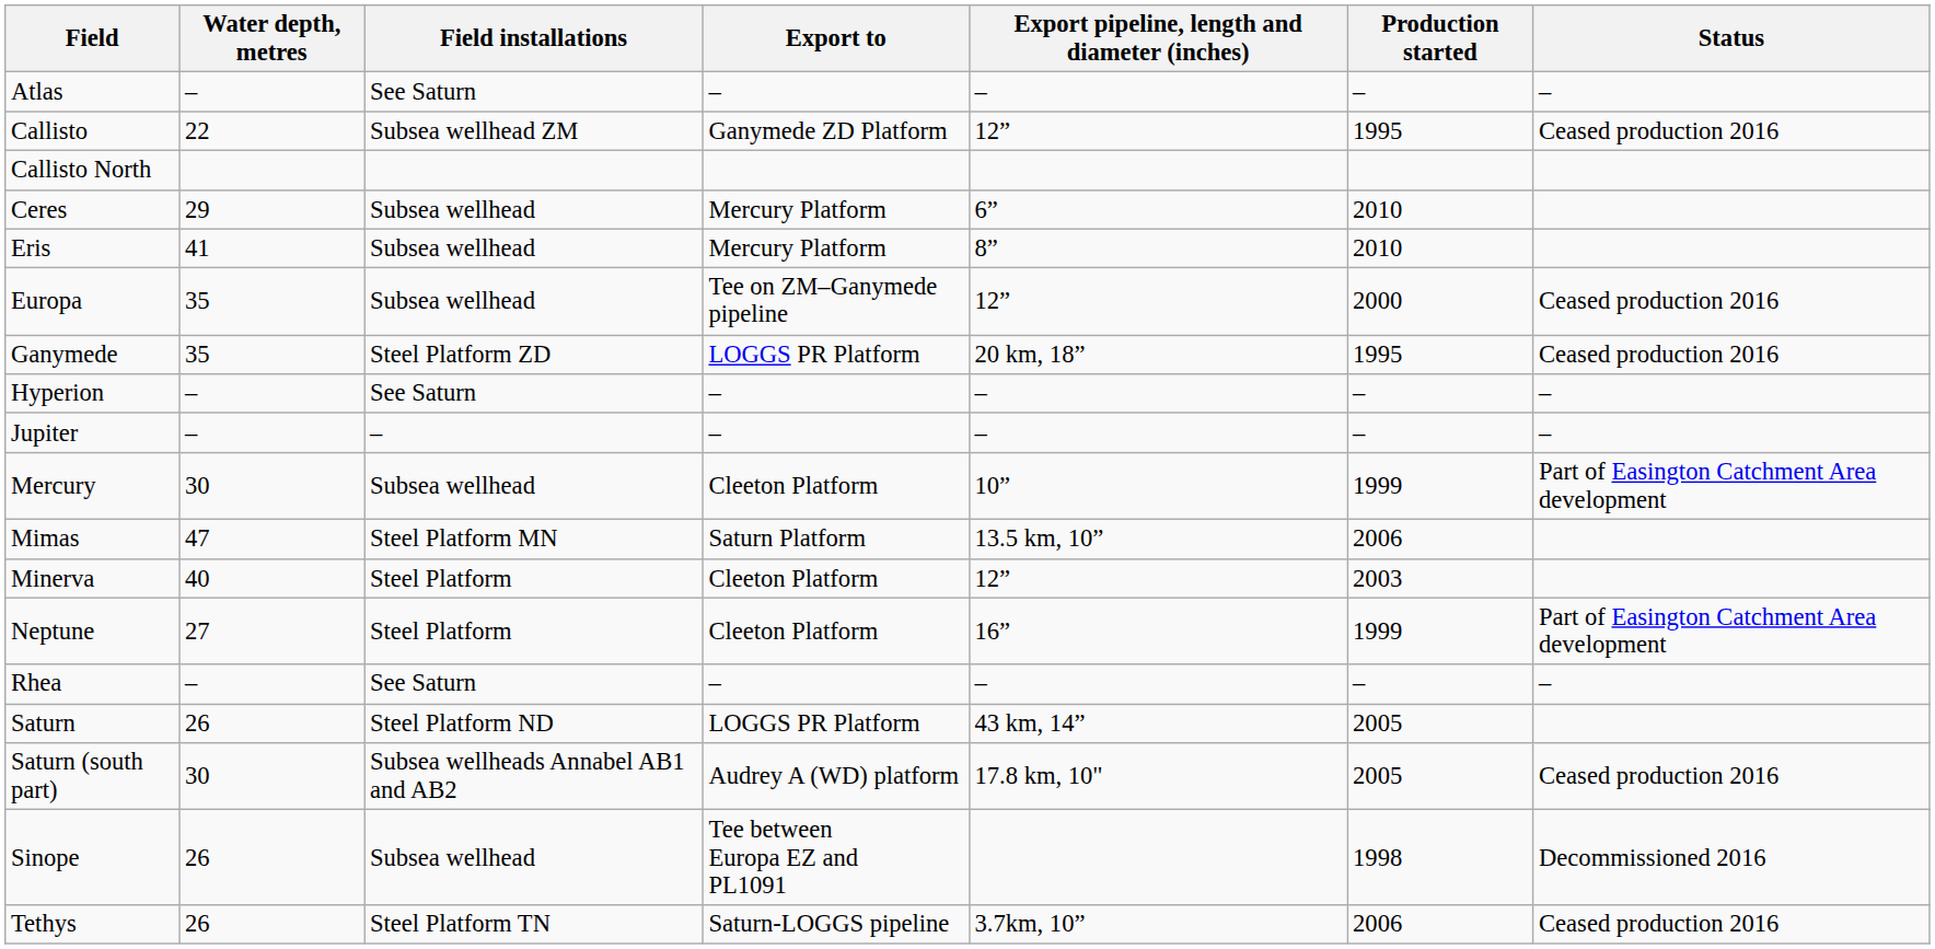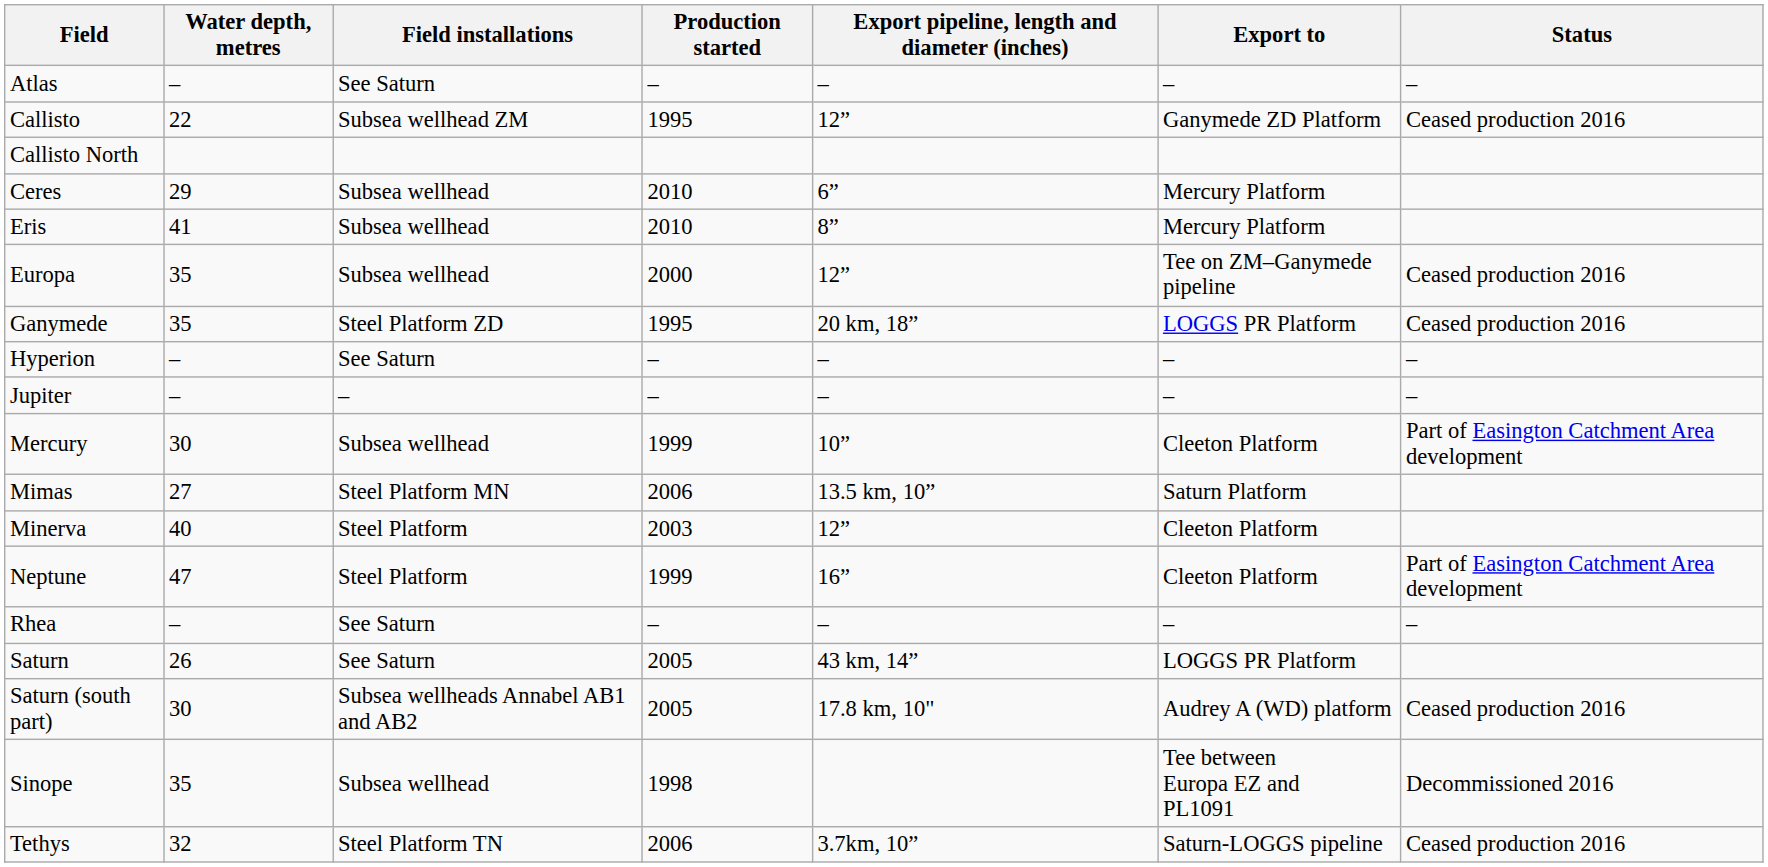columns swapped: Export to <-> Production started
Mimas | Water depth, metres: 47 -> 27
Neptune | Water depth, metres: 27 -> 47
Saturn | Field installations: Steel Platform ND -> See Saturn
Sinope | Water depth, metres: 26 -> 35
Tethys | Water depth, metres: 26 -> 32
